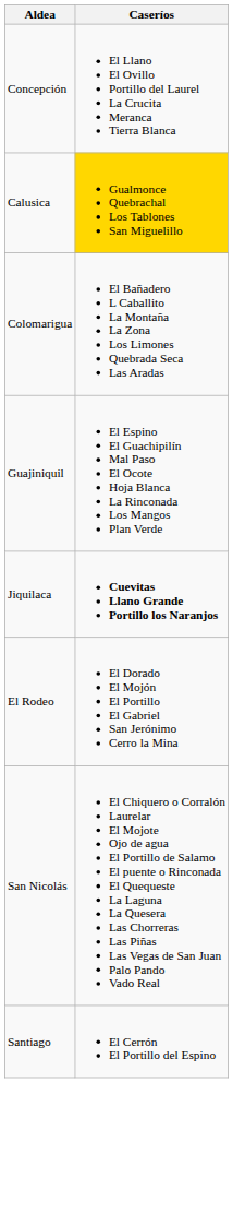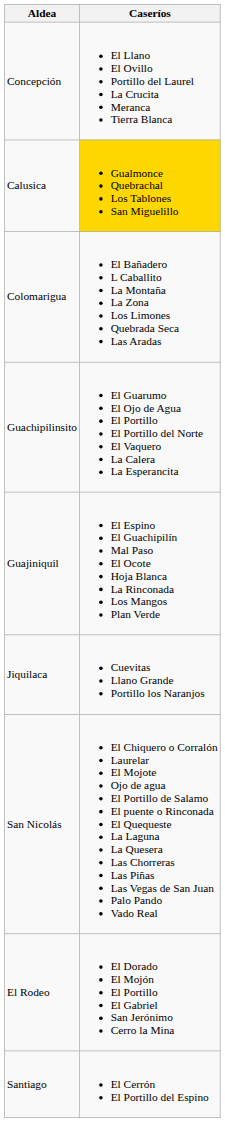+ row: Guachipilinsito | El Guarumo El Ojo de Agua El Portillo El Portillo del Norte El Vaquero La Calera La Esperancita
Jiquilaca | Caseríos: bold -> normal
rows swapped: San Nicolás <-> El Rodeo
